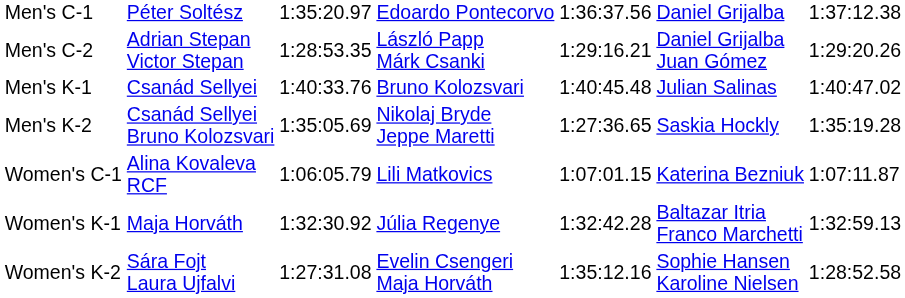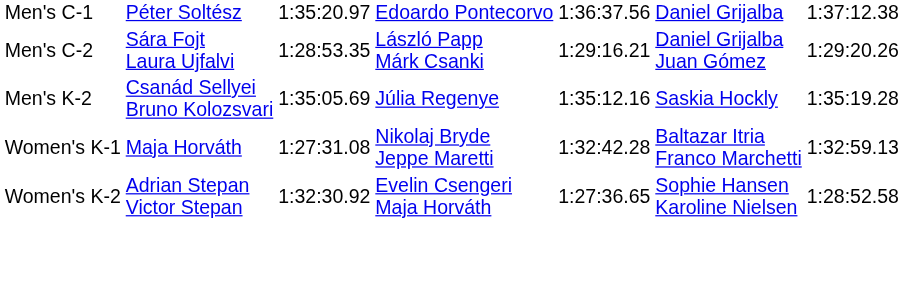Men's C-2 | column 2: Adrian Stepan Victor Stepan -> Sára Fojt Laura Ujfalvi
- row: Men's K-1 | Csanád Sellyei | 1:40:33.76 | Bruno Kolozsvari | 1:40:45.48 | Julian Salinas | 1:40:47.02
Men's K-2 | column 4: Nikolaj Bryde Jeppe Maretti -> Júlia Regenye
Men's K-2 | column 5: 1:27:36.65 -> 1:35:12.16
- row: Women's C-1 | Alina Kovaleva RCF | 1:06:05.79 | Lili Matkovics | 1:07:01.15 | Katerina Bezniuk | 1:07:11.87
Women's K-1 | column 3: 1:32:30.92 -> 1:27:31.08
Women's K-1 | column 4: Júlia Regenye -> Nikolaj Bryde Jeppe Maretti
Women's K-2 | column 2: Sára Fojt Laura Ujfalvi -> Adrian Stepan Victor Stepan
Women's K-2 | column 3: 1:27:31.08 -> 1:32:30.92
Women's K-2 | column 5: 1:35:12.16 -> 1:27:36.65
